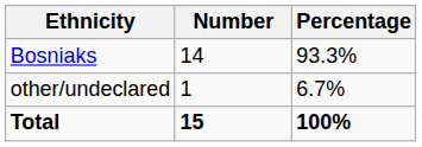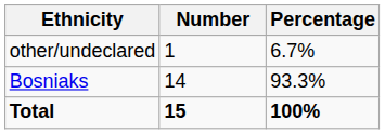rows swapped: Bosniaks <-> other/undeclared
